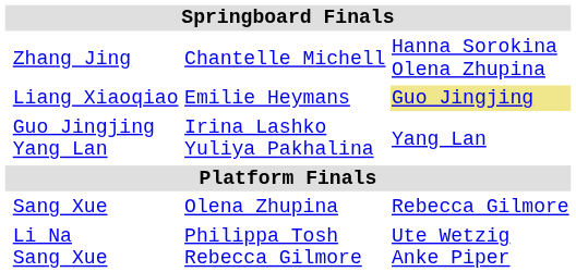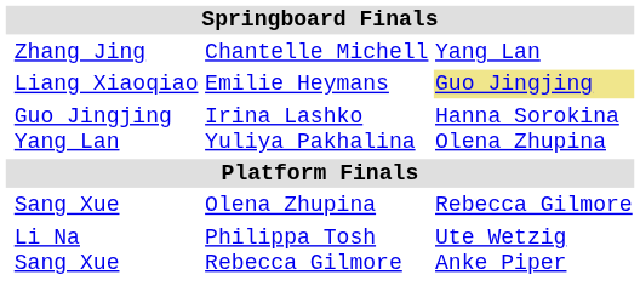Zhang Jing | column 4: Hanna Sorokina Olena Zhupina -> Yang Lan
Guo Jingjing Yang Lan | column 4: Yang Lan -> Hanna Sorokina Olena Zhupina
